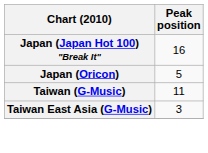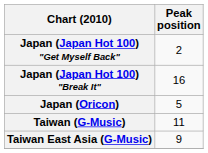+ row: Japan (Japan Hot 100) "Get Myself Back" | 2
Taiwan East Asia (G-Music) | Peak position: 3 -> 9
